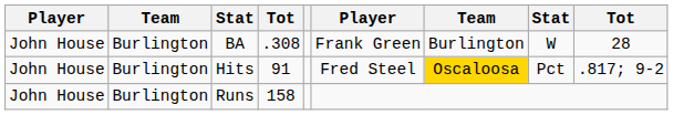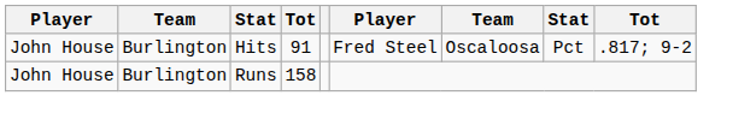- row: John House | Burlington | BA | .308 | Frank Green | Burlington | W | 28
Hits | column 7: gold background -> no background
